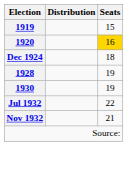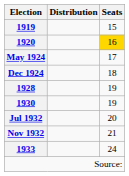+ row: May 1924 | 17
Jul 1932 | Seats: 22 -> 20
+ row: 1933 | 24
